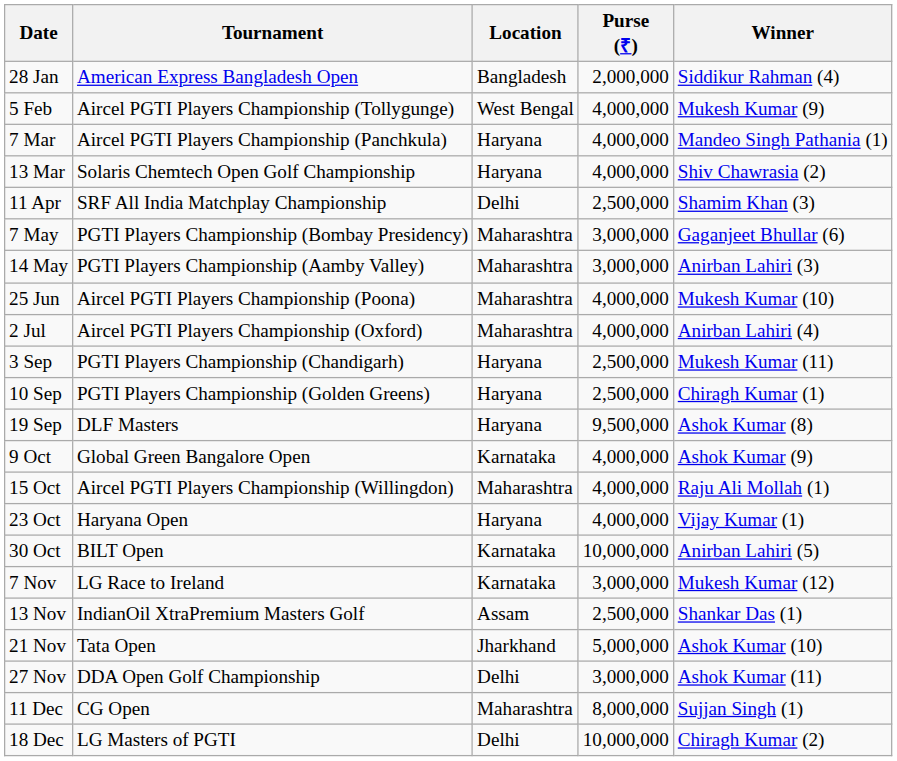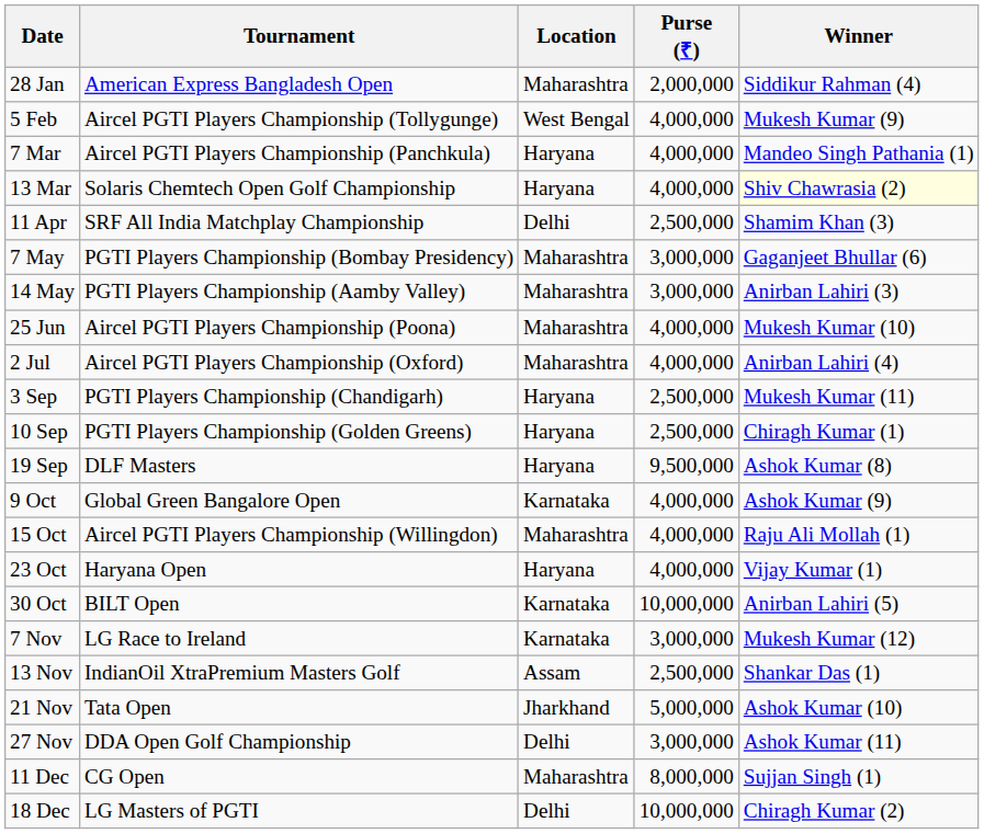28 Jan | Location: Bangladesh -> Maharashtra
13 Mar | Winner: no background -> lightyellow background
